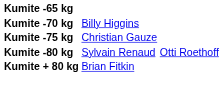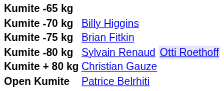Kumite -75 kg | column 2: Christian Gauze -> Brian Fitkin
Kumite -80 kg | column 3: no background -> lavender background
Kumite + 80 kg | column 2: Brian Fitkin -> Christian Gauze
+ row: Open Kumite | Patrice Belrhiti
